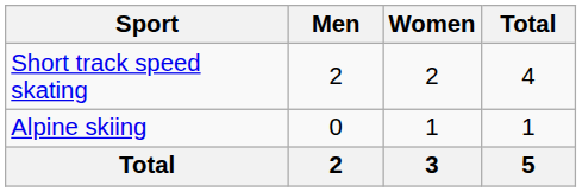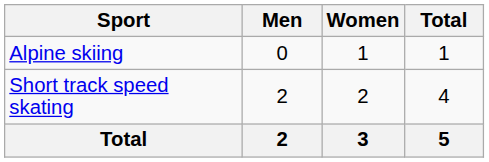rows swapped: Alpine skiing <-> Short track speed skating
